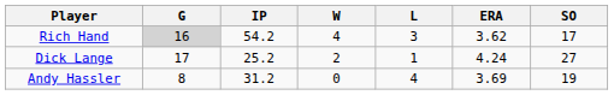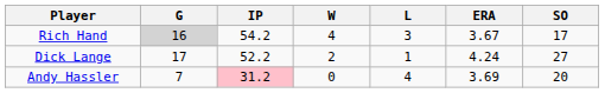Rich Hand | ERA: 3.62 -> 3.67
Dick Lange | IP: 25.2 -> 52.2
Andy Hassler | G: 8 -> 7
Andy Hassler | IP: no background -> pink background
Andy Hassler | SO: 19 -> 20
